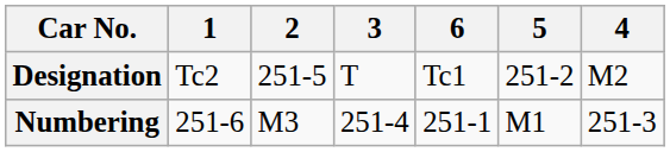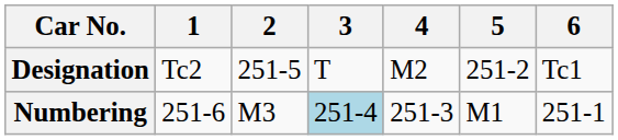columns swapped: 4 <-> 6
Numbering | 3: no background -> lightblue background
